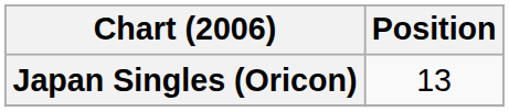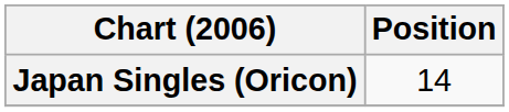Japan Singles (Oricon) | Position: 13 -> 14
